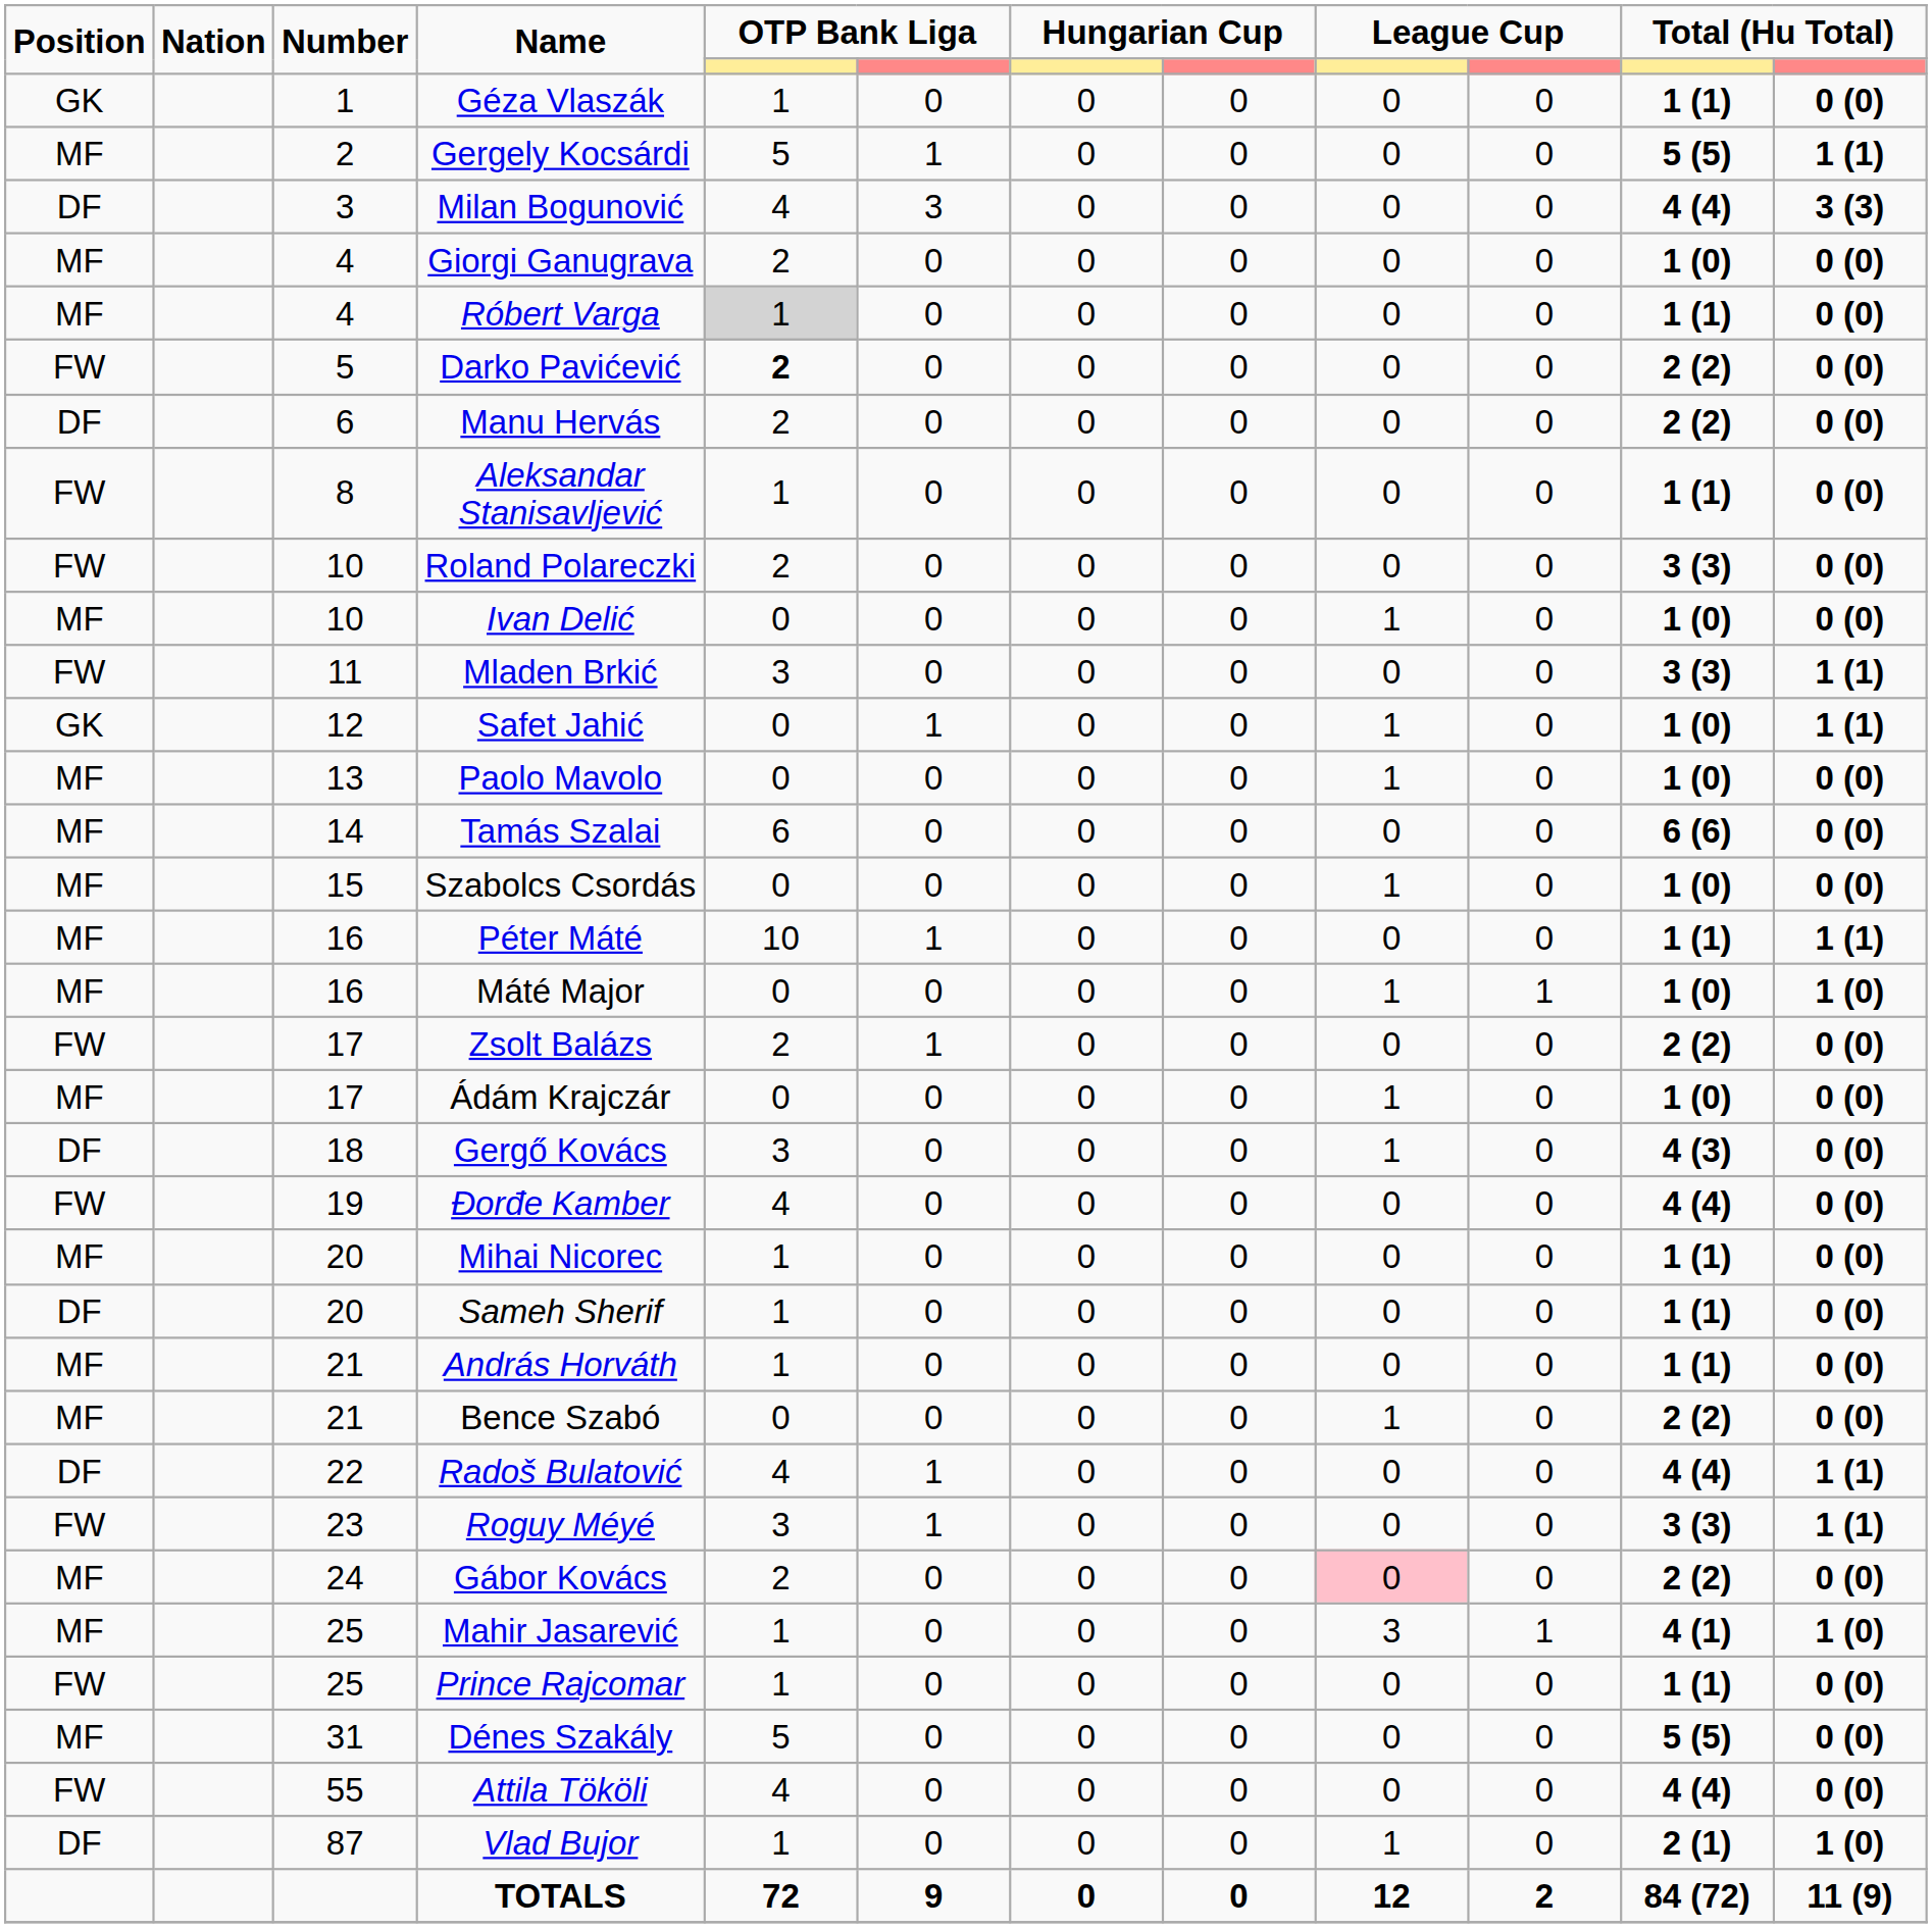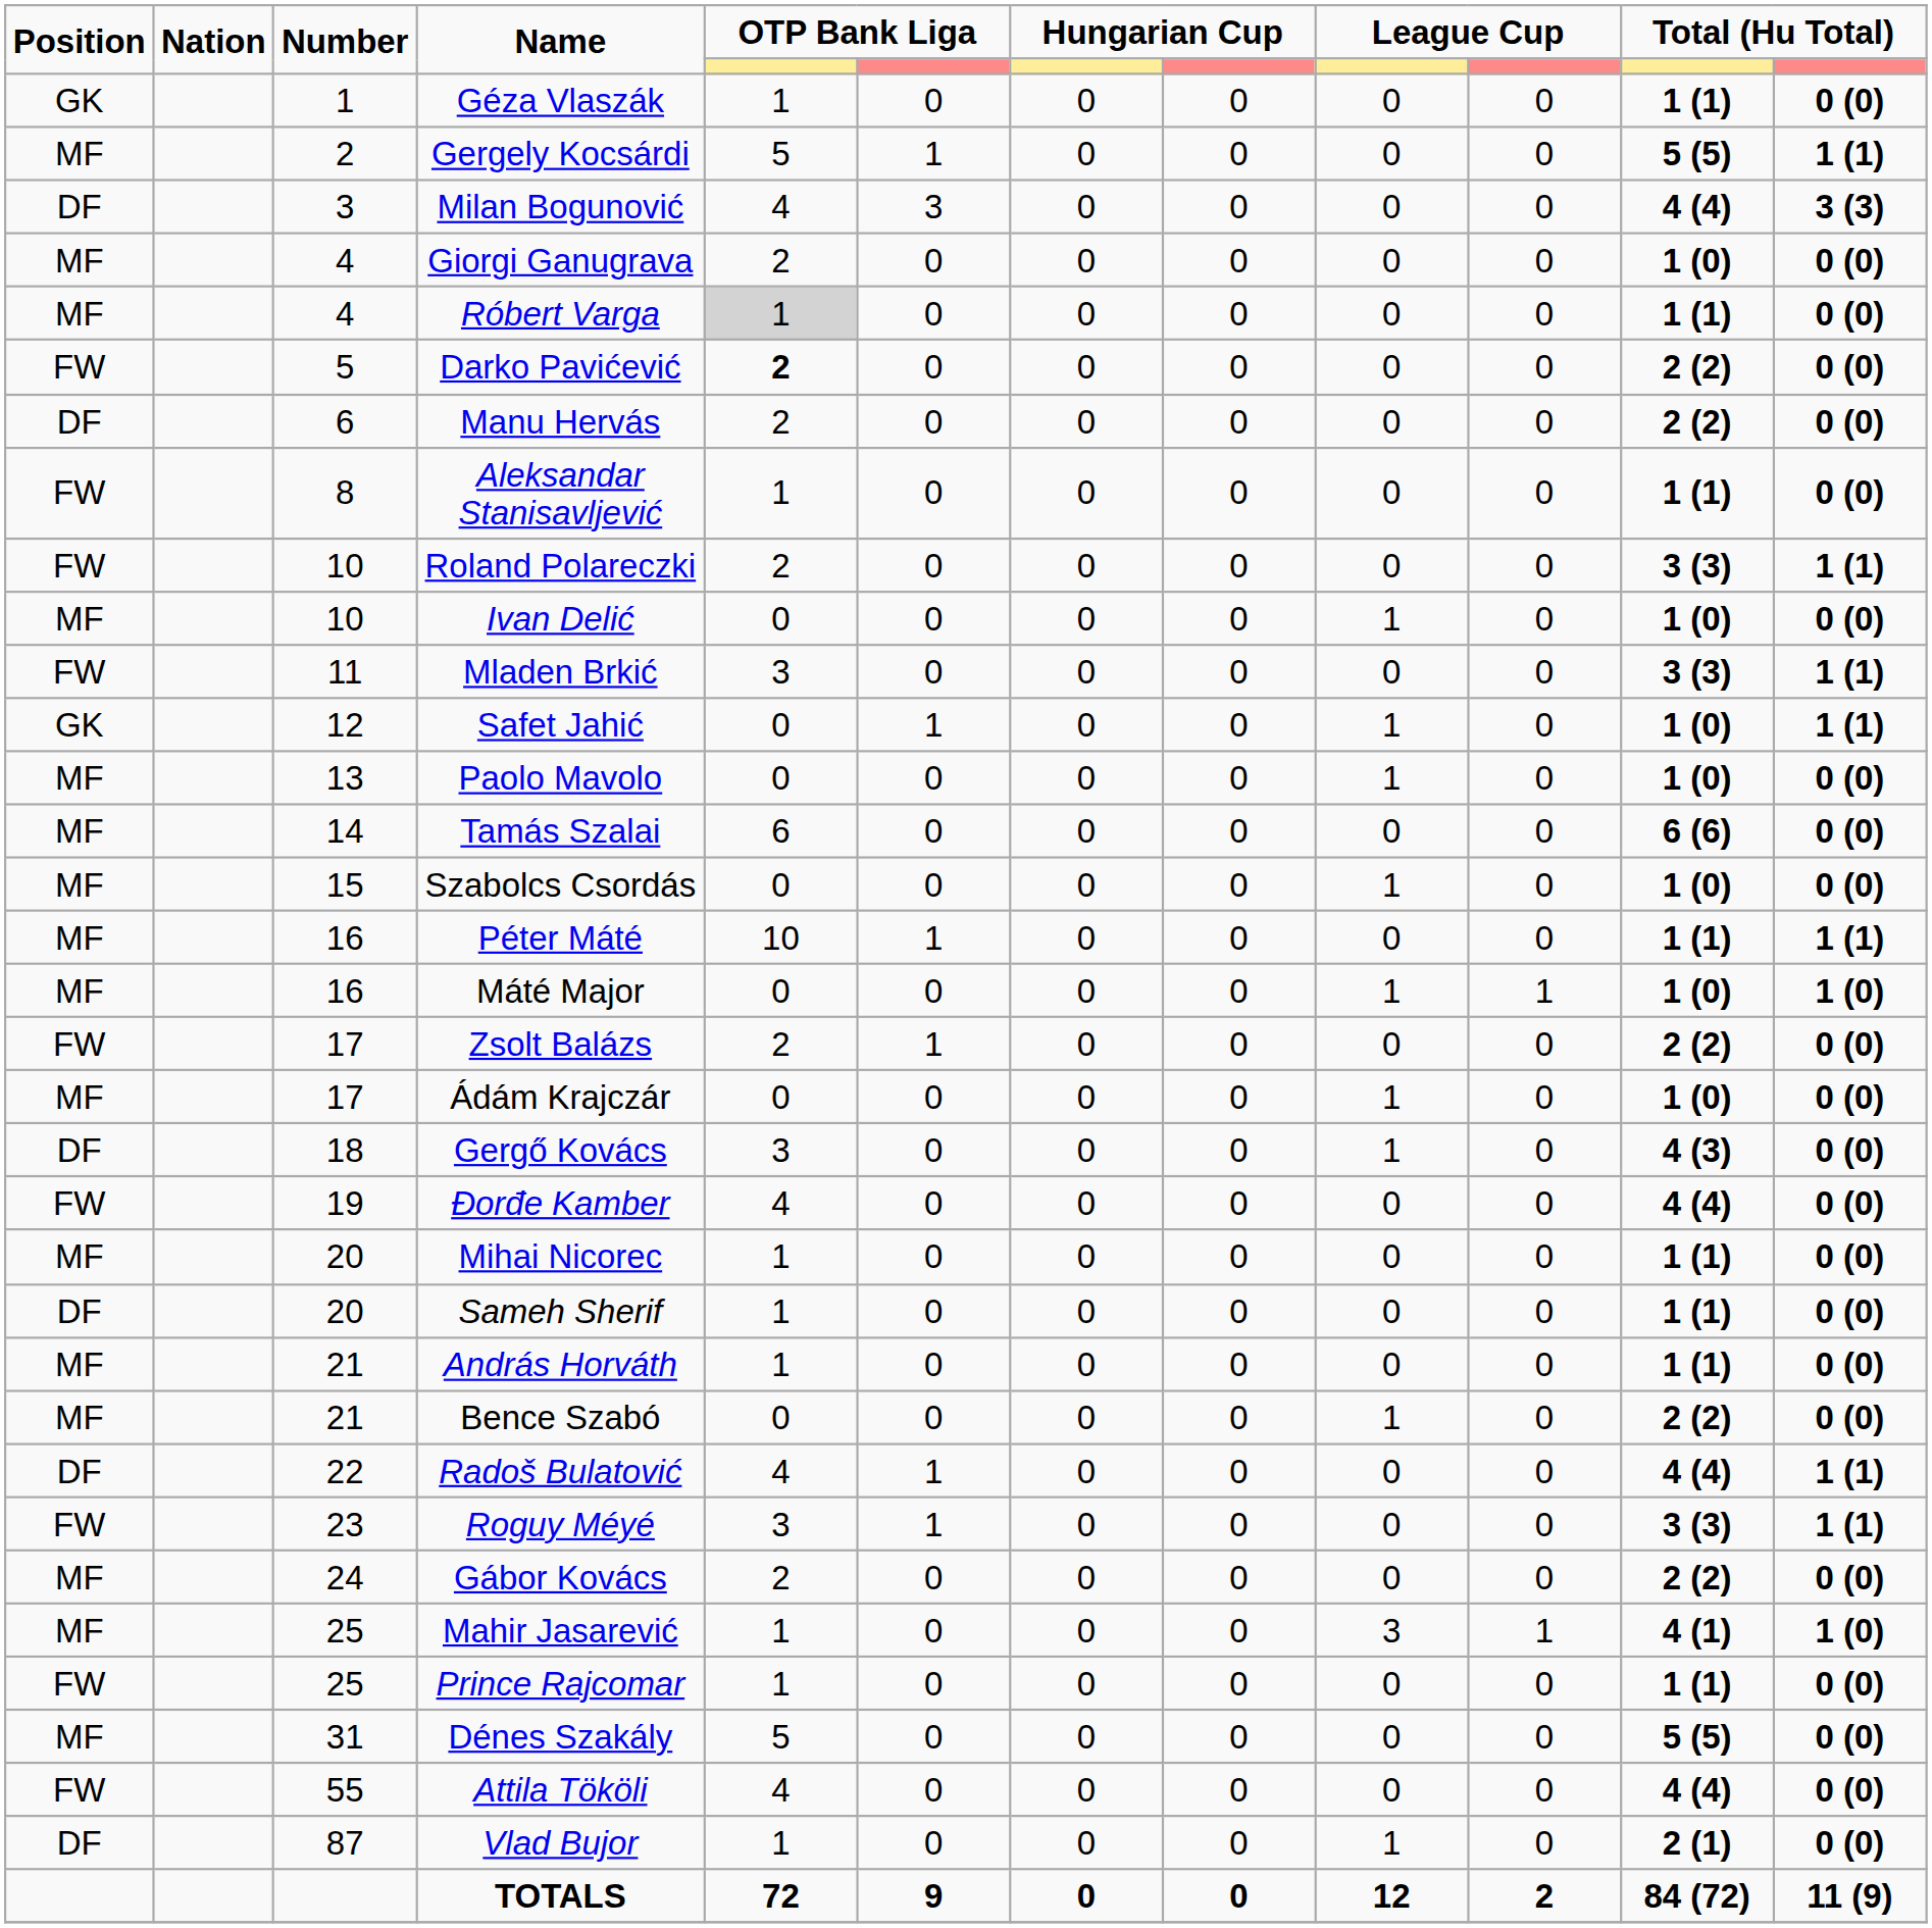Roland Polareczki | column 12: 0 (0) -> 1 (1)
Gábor Kovács | column 9: pink background -> no background
Vlad Bujor | column 12: 1 (0) -> 0 (0)
